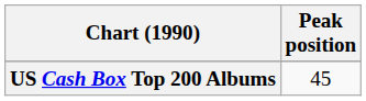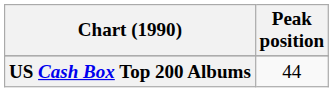US Cash Box Top 200 Albums | Peak position: 45 -> 44
